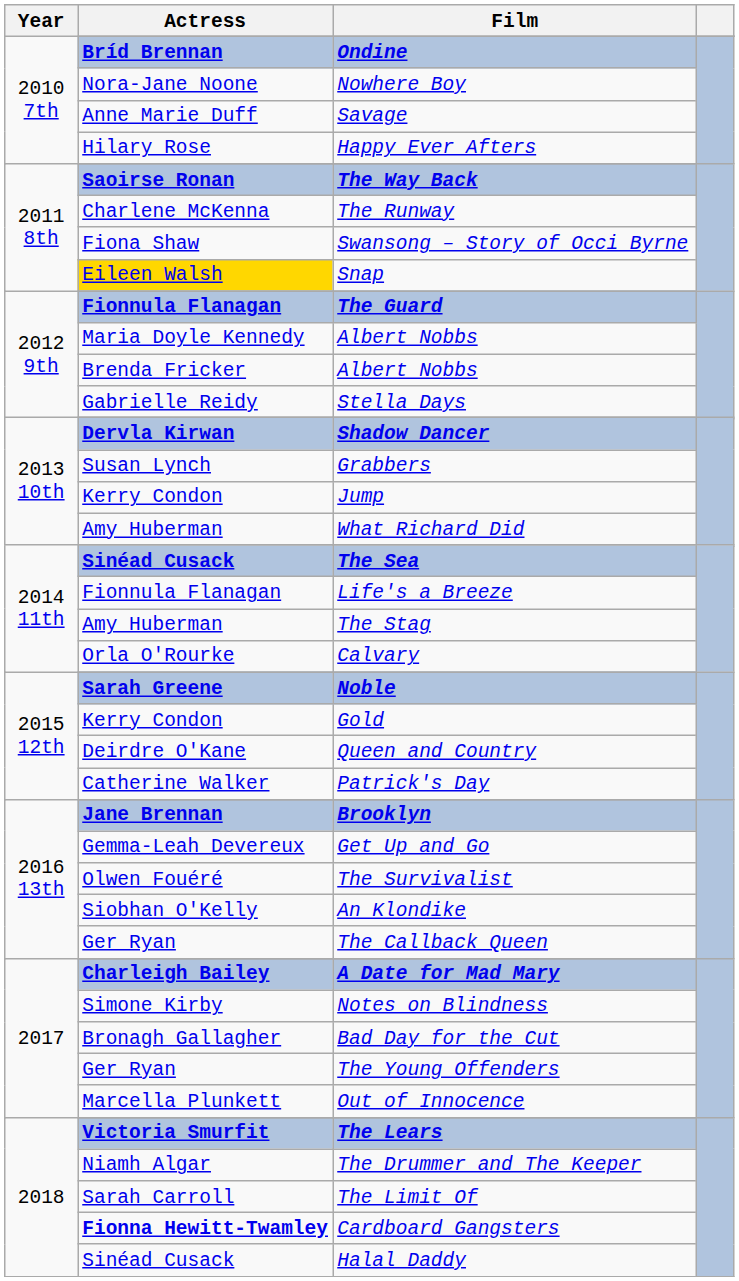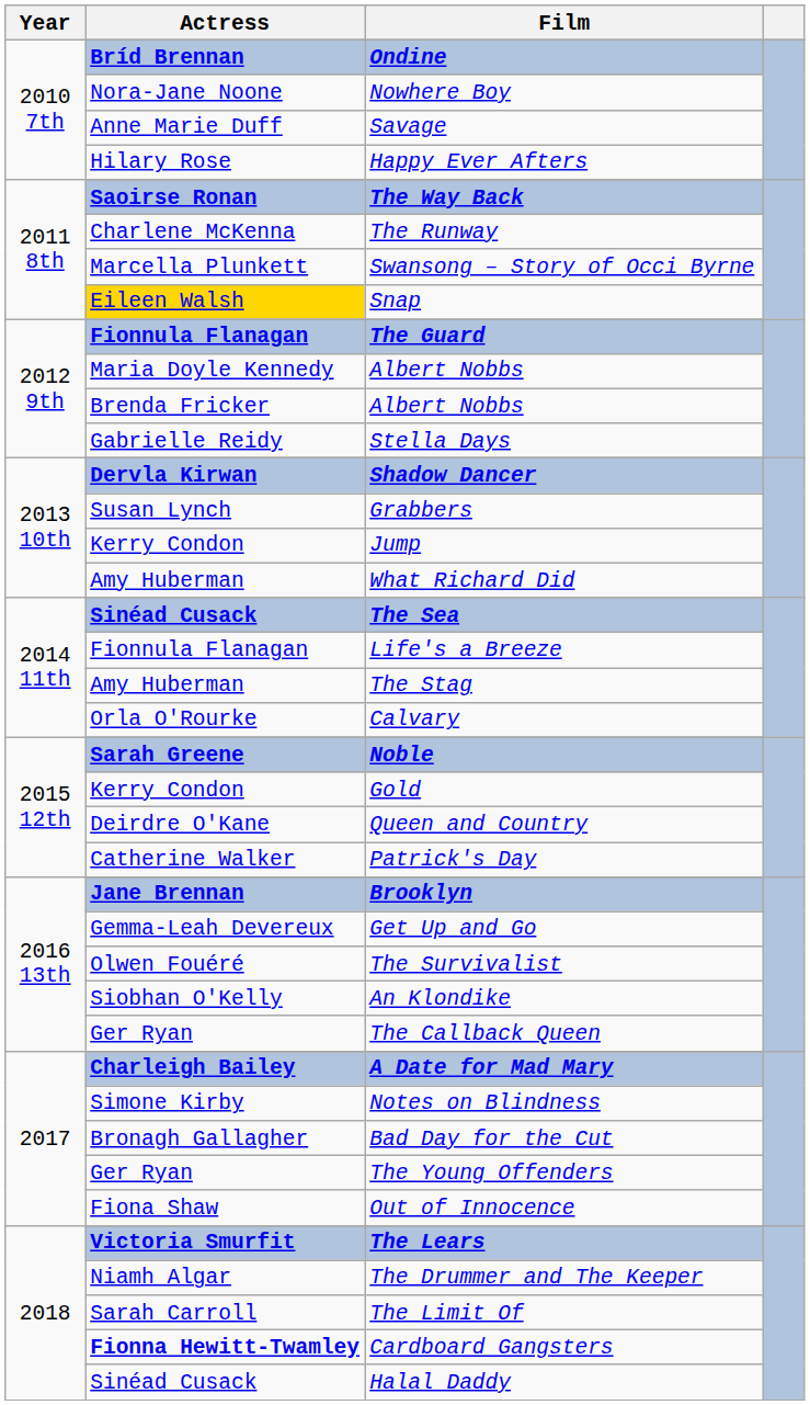Swansong – Story of Occi Byrne | Actress: Fiona Shaw -> Marcella Plunkett
Out of Innocence | Actress: Marcella Plunkett -> Fiona Shaw
